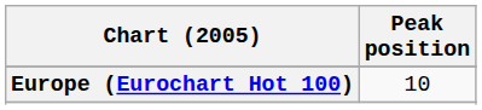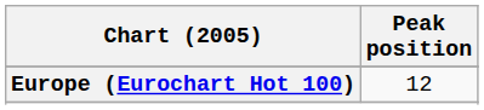Europe (Eurochart Hot 100) | Peak position: 10 -> 12
